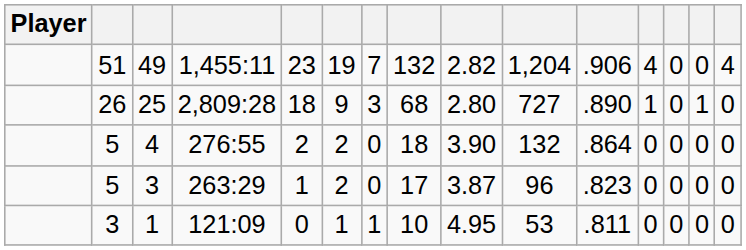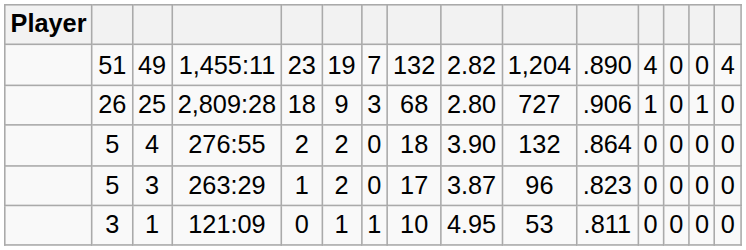49 | column 11: .906 -> .890
25 | column 11: .890 -> .906
